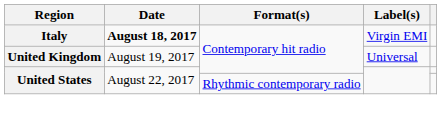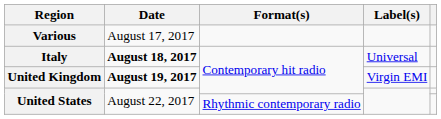+ row: Various | August 17, 2017
Italy | Label(s): Virgin EMI -> Universal
United Kingdom | Date: normal -> bold
United Kingdom | Label(s): Universal -> Virgin EMI
